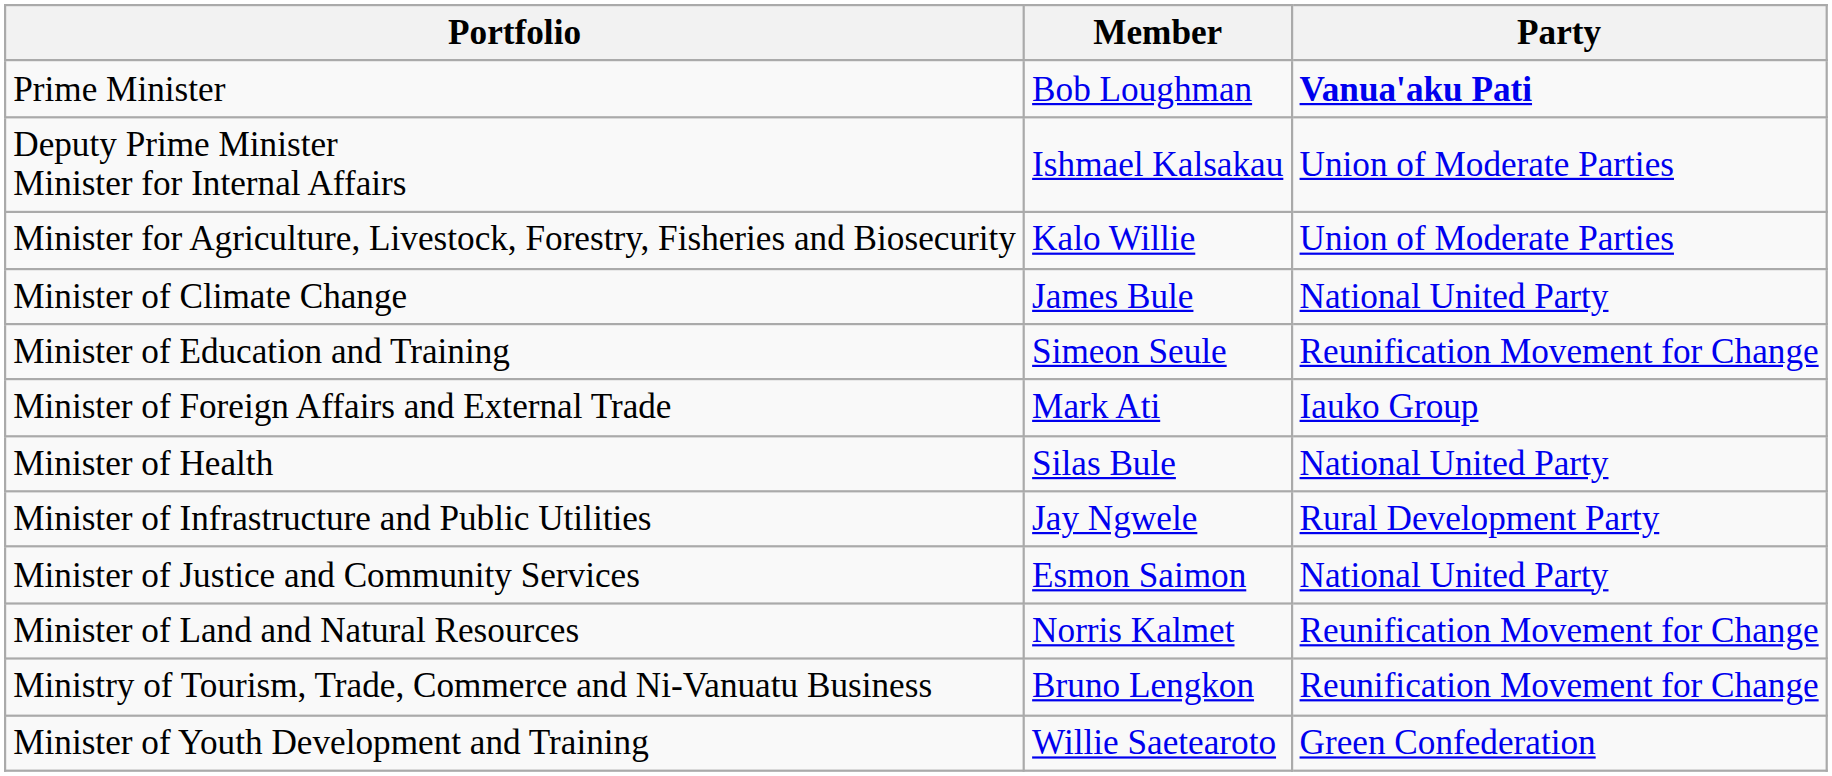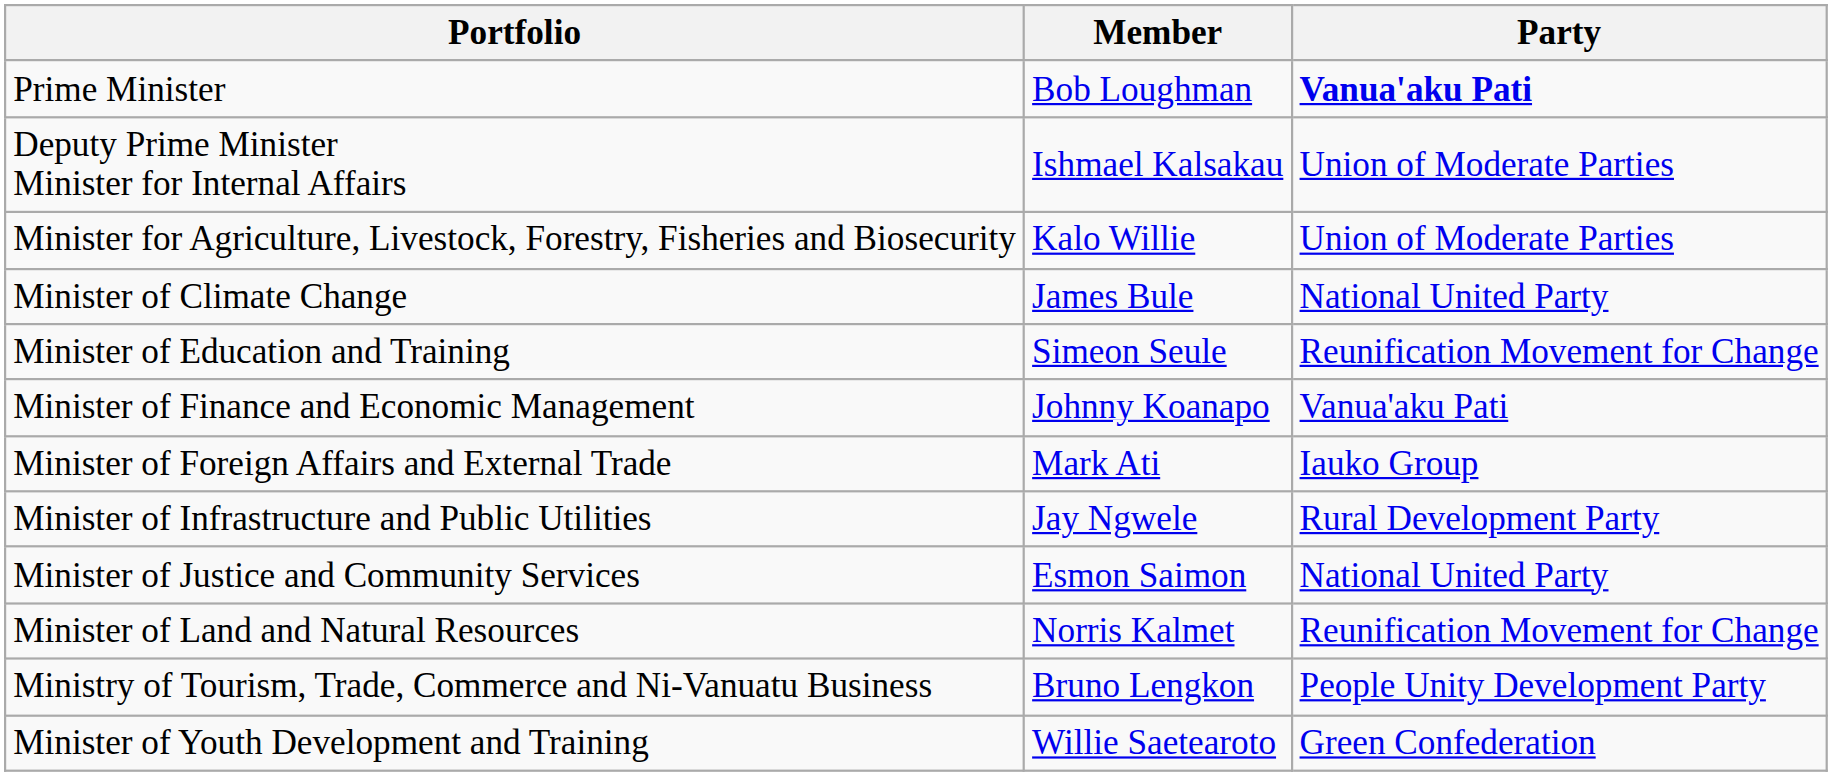+ row: Minister of Finance and Economic Management | Johnny Koanapo | Vanua'aku Pati
- row: Minister of Health | Silas Bule | National United Party
Ministry of Tourism, Trade, Commerce and Ni-Vanuatu Business | Party: Reunification Movement for Change -> People Unity Development Party
